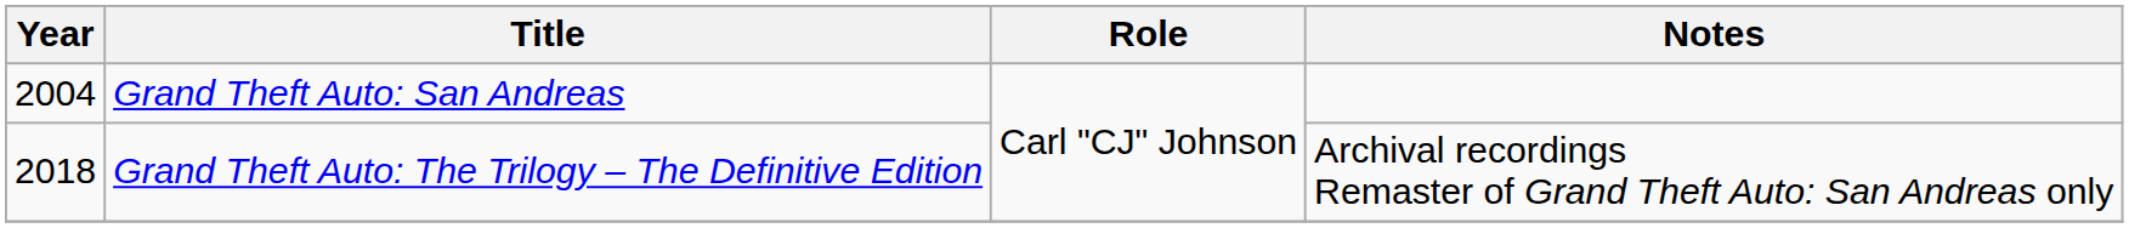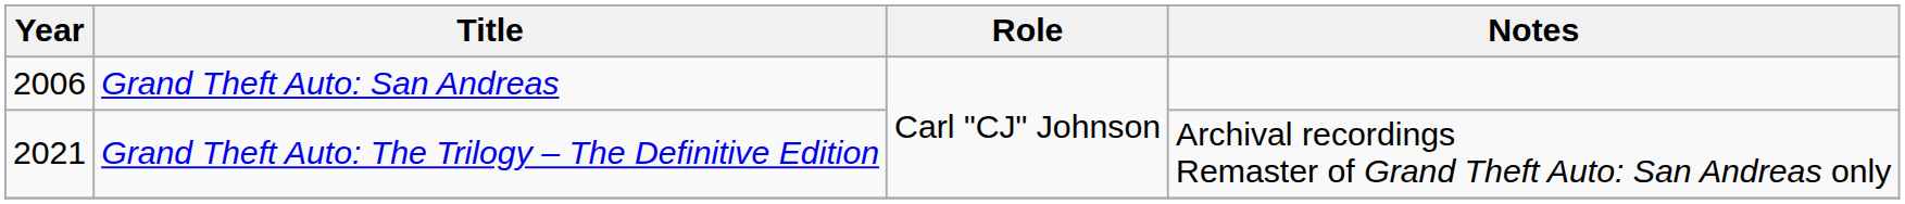Grand Theft Auto: San Andreas | Year: 2004 -> 2006
Grand Theft Auto: The Trilogy – The Definitive Edition | Year: 2018 -> 2021
